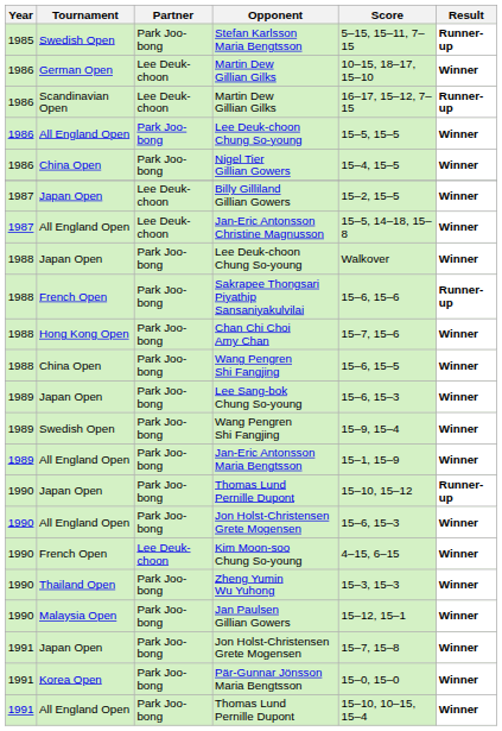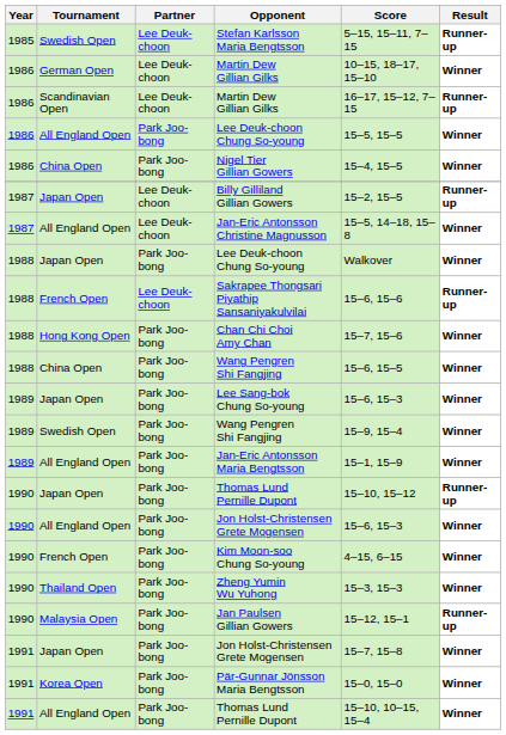Stefan Karlsson Maria Bengtsson | Partner: Park Joo-bong -> Lee Deuk-choon
Billy Gilliland Gillian Gowers | Result: Winner -> Runner-up
Sakrapee Thongsari Piyathip Sansaniyakulvilai | Partner: Park Joo-bong -> Lee Deuk-choon
Kim Moon-soo Chung So-young | Partner: Lee Deuk-choon -> Park Joo-bong
Jan Paulsen Gillian Gowers | Result: Winner -> Runner-up
